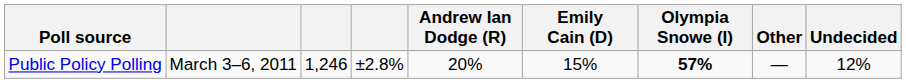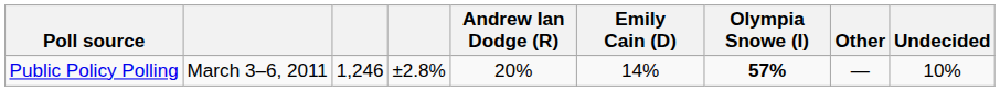Public Policy Polling | Emily Cain (D): 15% -> 14%
Public Policy Polling | Undecided: 12% -> 10%
